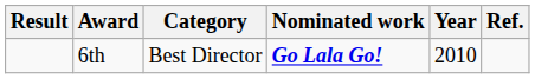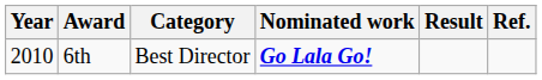columns swapped: Year <-> Result
